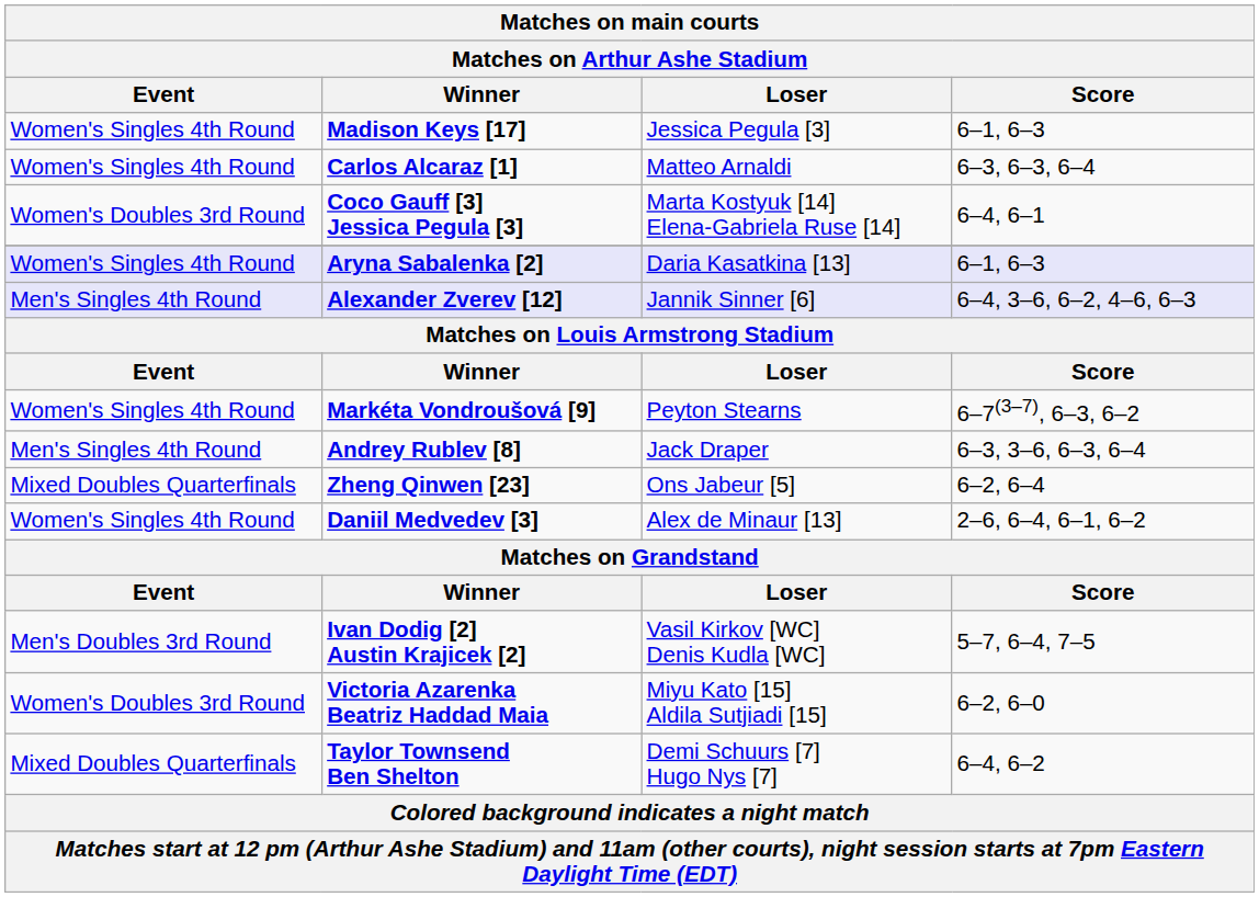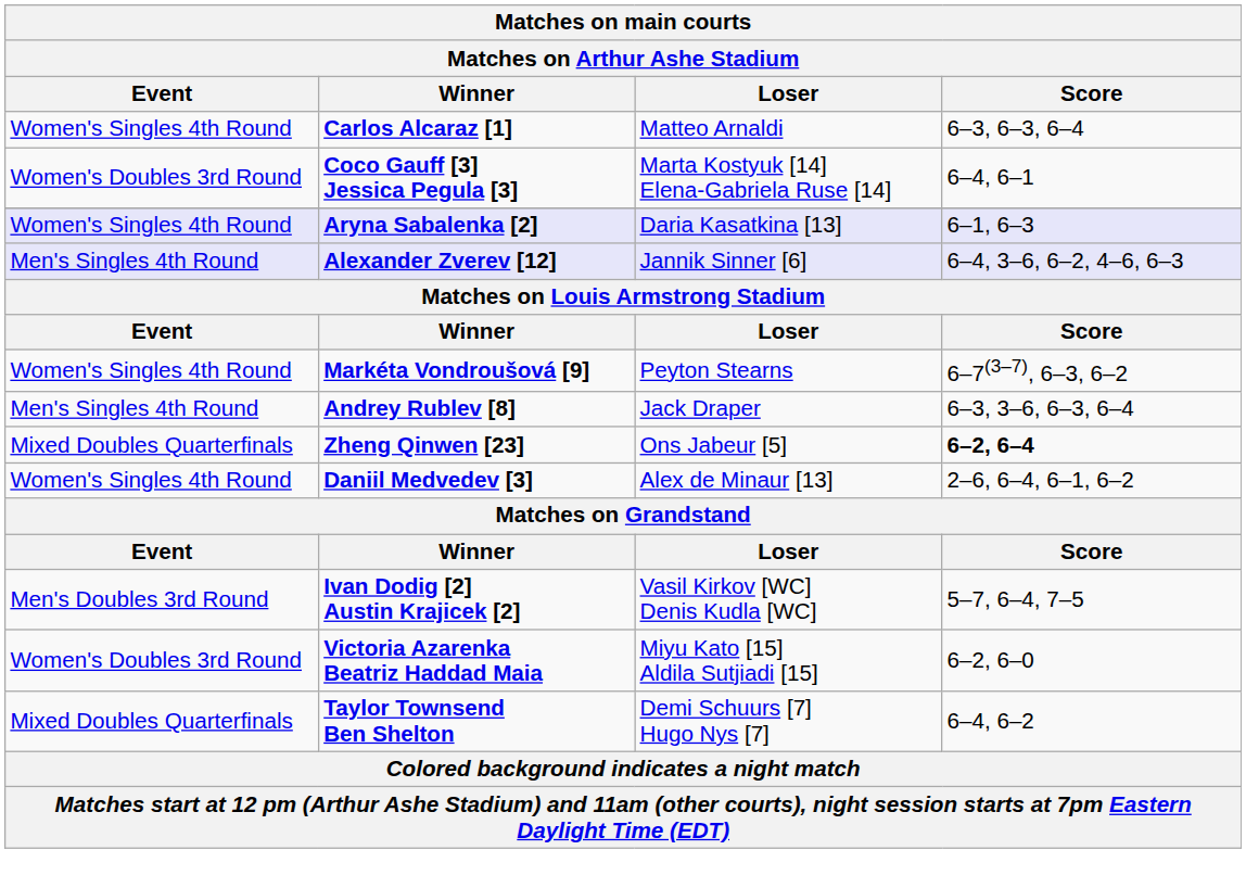- row: Women's Singles 4th Round | Madison Keys [17] | Jessica Pegula [3] | 6–1, 6–3
Zheng Qinwen [23] | Score: normal -> bold
